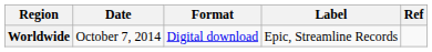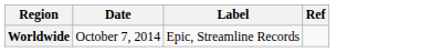- column: Format | Digital download
